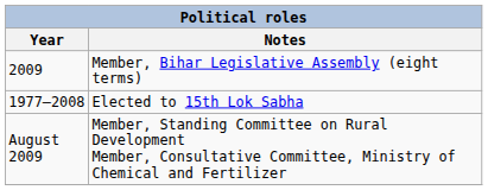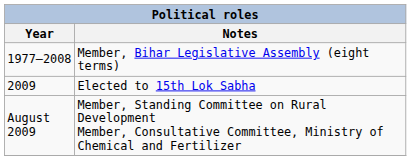Member, Bihar Legislative Assembly (eight terms) | Year: 2009 -> 1977–2008
Elected to 15th Lok Sabha | Year: 1977–2008 -> 2009
